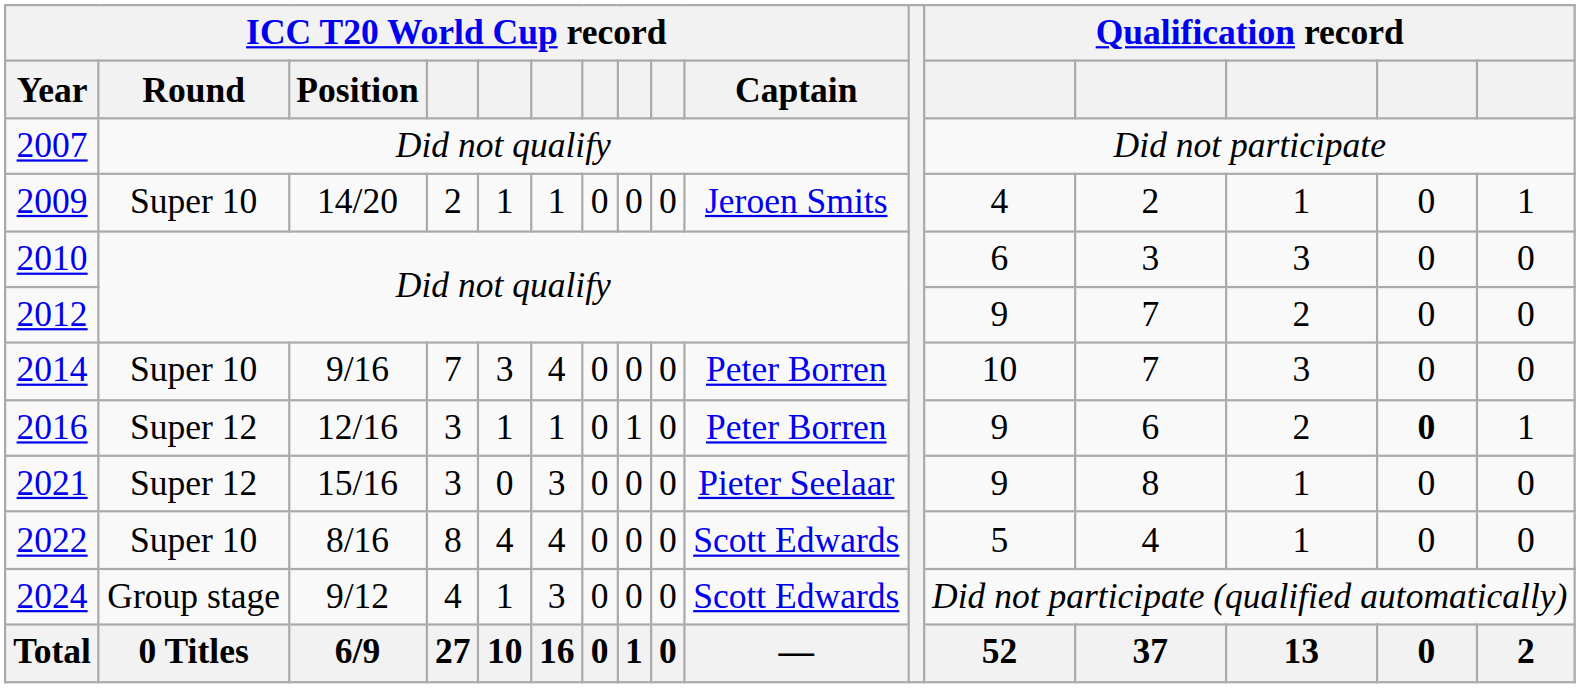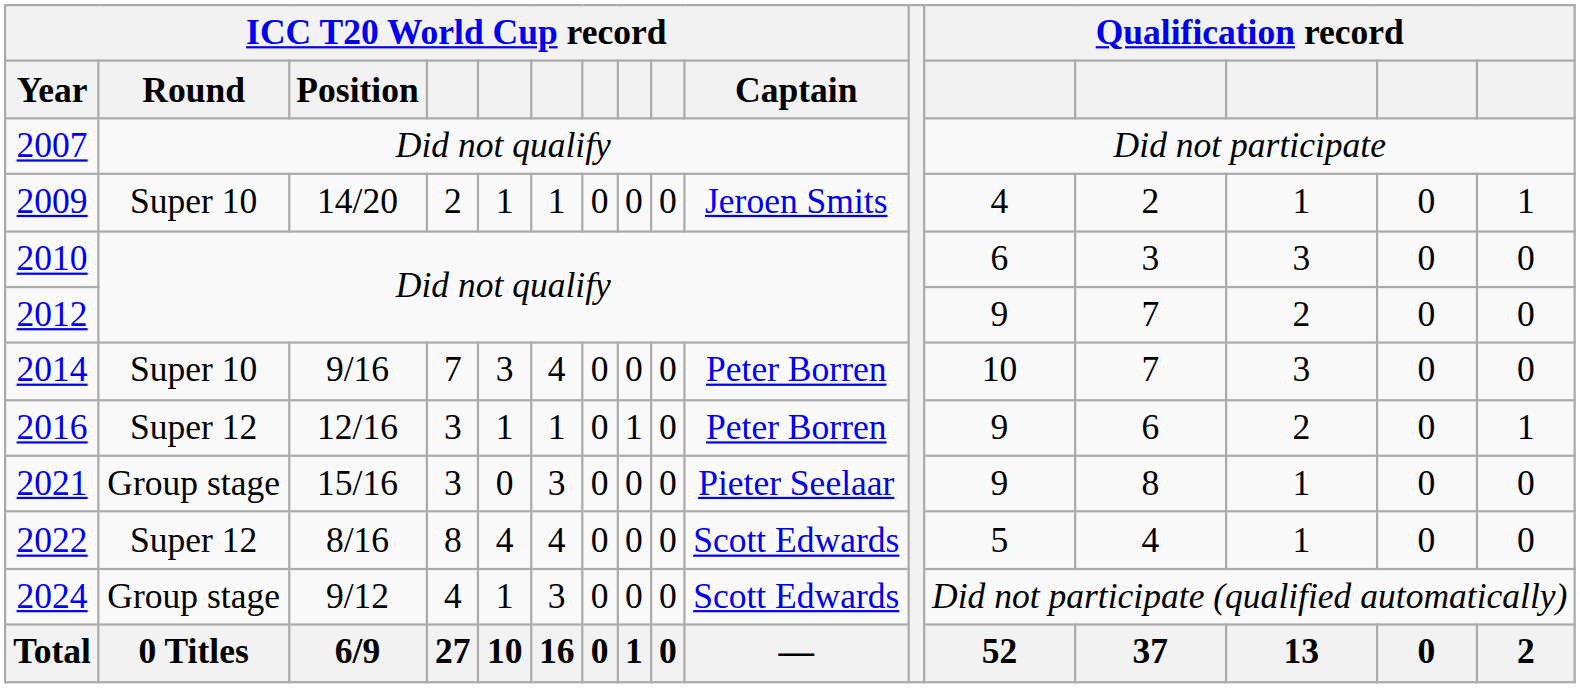2016 | column 15: bold -> normal
2021 | ICC T20 World Cup record / Round: Super 12 -> Group stage
2022 | ICC T20 World Cup record / Round: Super 10 -> Super 12
